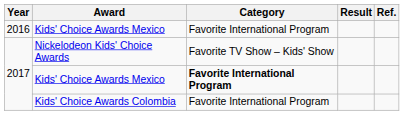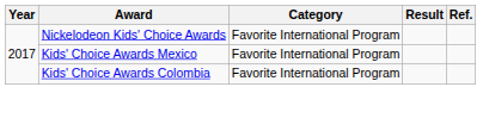- row: 2016 | Kids' Choice Awards Mexico | Favorite International Program
Nickelodeon Kids' Choice Awards | Category: Favorite TV Show – Kids' Show -> Favorite International Program
2017 / Kids' Choice Awards Mexico | Category: bold -> normal
